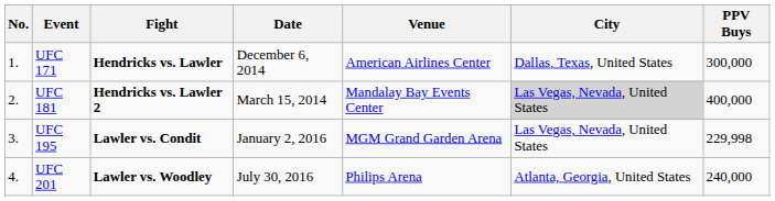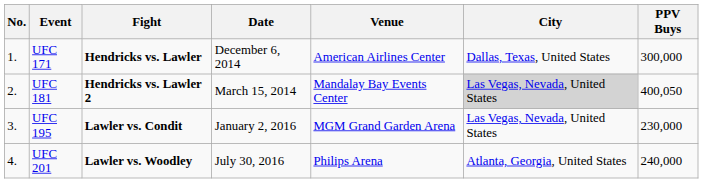UFC 181 | PPV Buys: 400,000 -> 400,050
UFC 195 | PPV Buys: 229,998 -> 230,000
